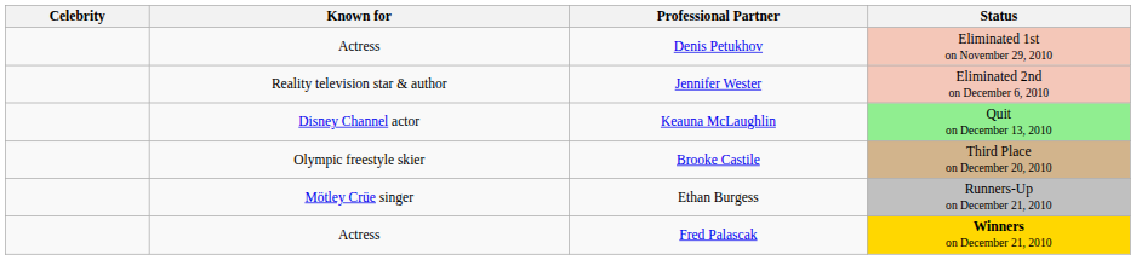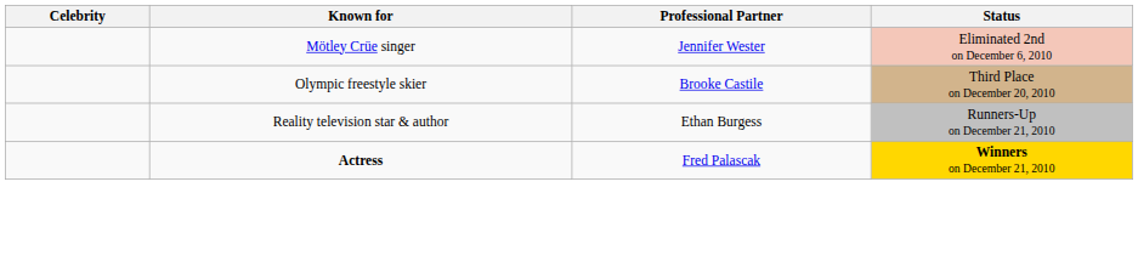- row: Actress | Denis Petukhov | Eliminated 1st on November 29, 2010
Jennifer Wester | Known for: Reality television star & author -> Mötley Crüe singer
- row: Disney Channel actor | Keauna McLaughlin | Quit on December 13, 2010
Ethan Burgess | Known for: Mötley Crüe singer -> Reality television star & author
Fred Palascak | Known for: normal -> bold
